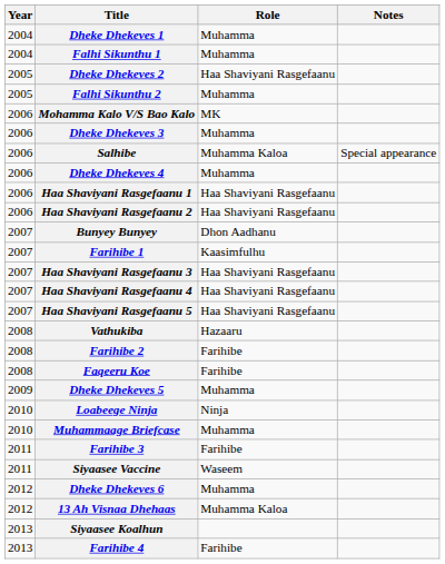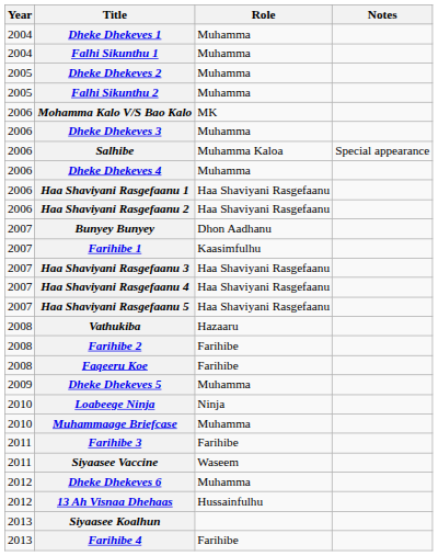Dheke Dhekeves 2 | Role: Haa Shaviyani Rasgefaanu -> Muhamma
13 Ah Visnaa Dhehaas | Role: Muhamma Kaloa -> Hussainfulhu
